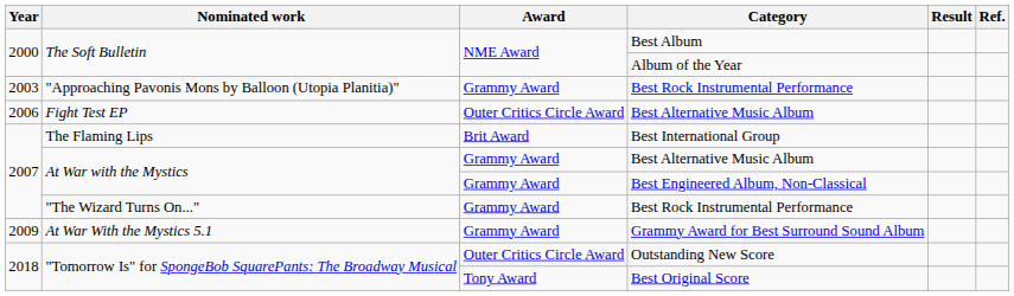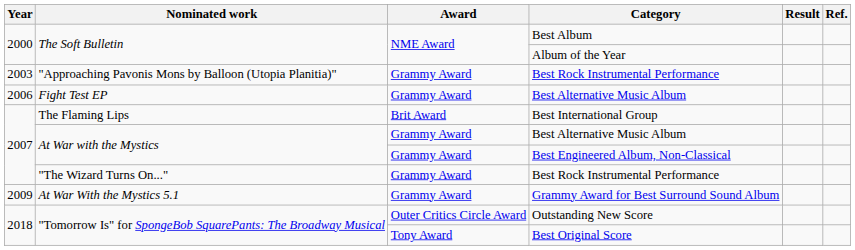Fight Test EP / Best Alternative Music Album | Award: Outer Critics Circle Award -> Grammy Award
